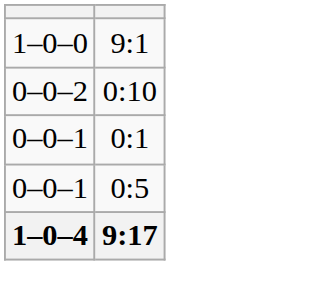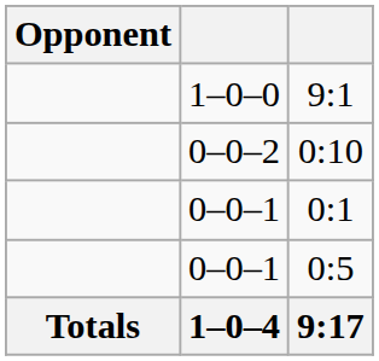+ column: Opponent | Totals
